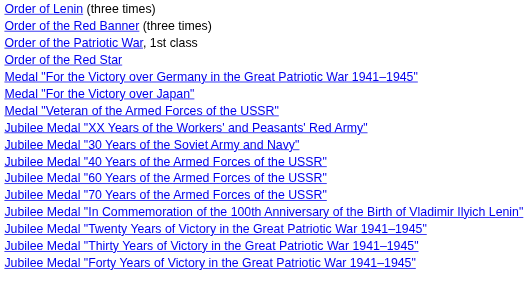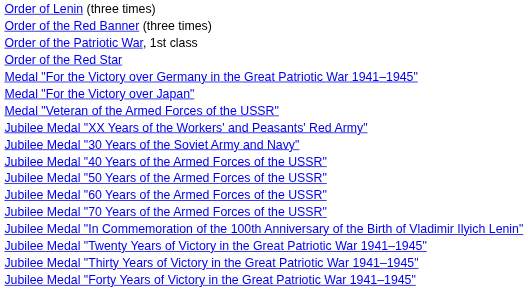+ row: Jubilee Medal "50 Years of the Armed Forces of the USSR"
